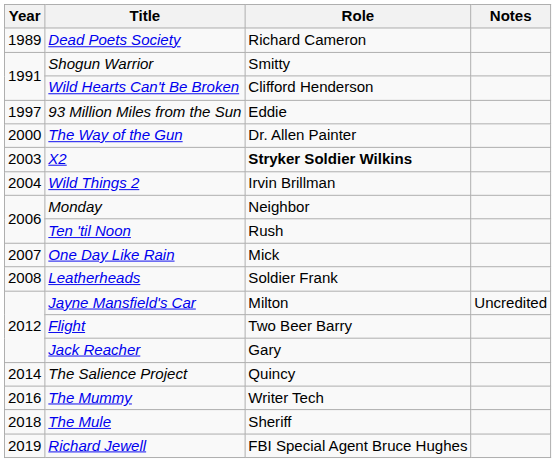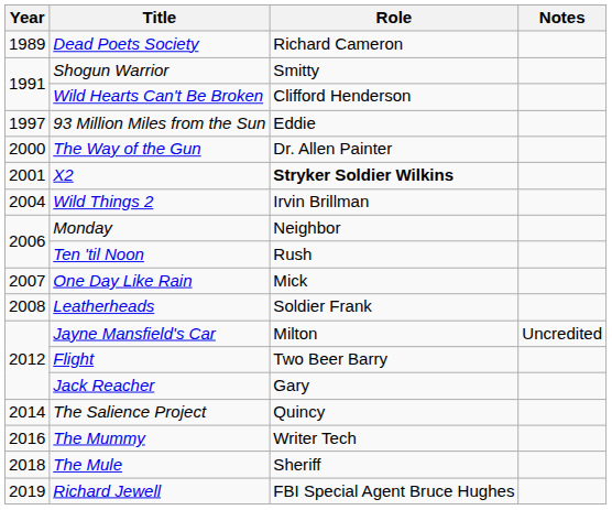X2 | Year: 2003 -> 2001
